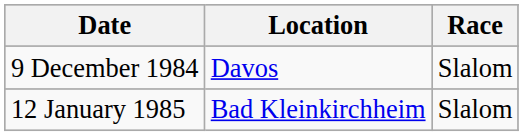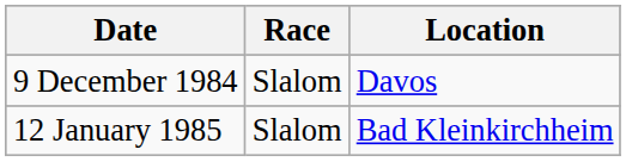columns swapped: Location <-> Race
